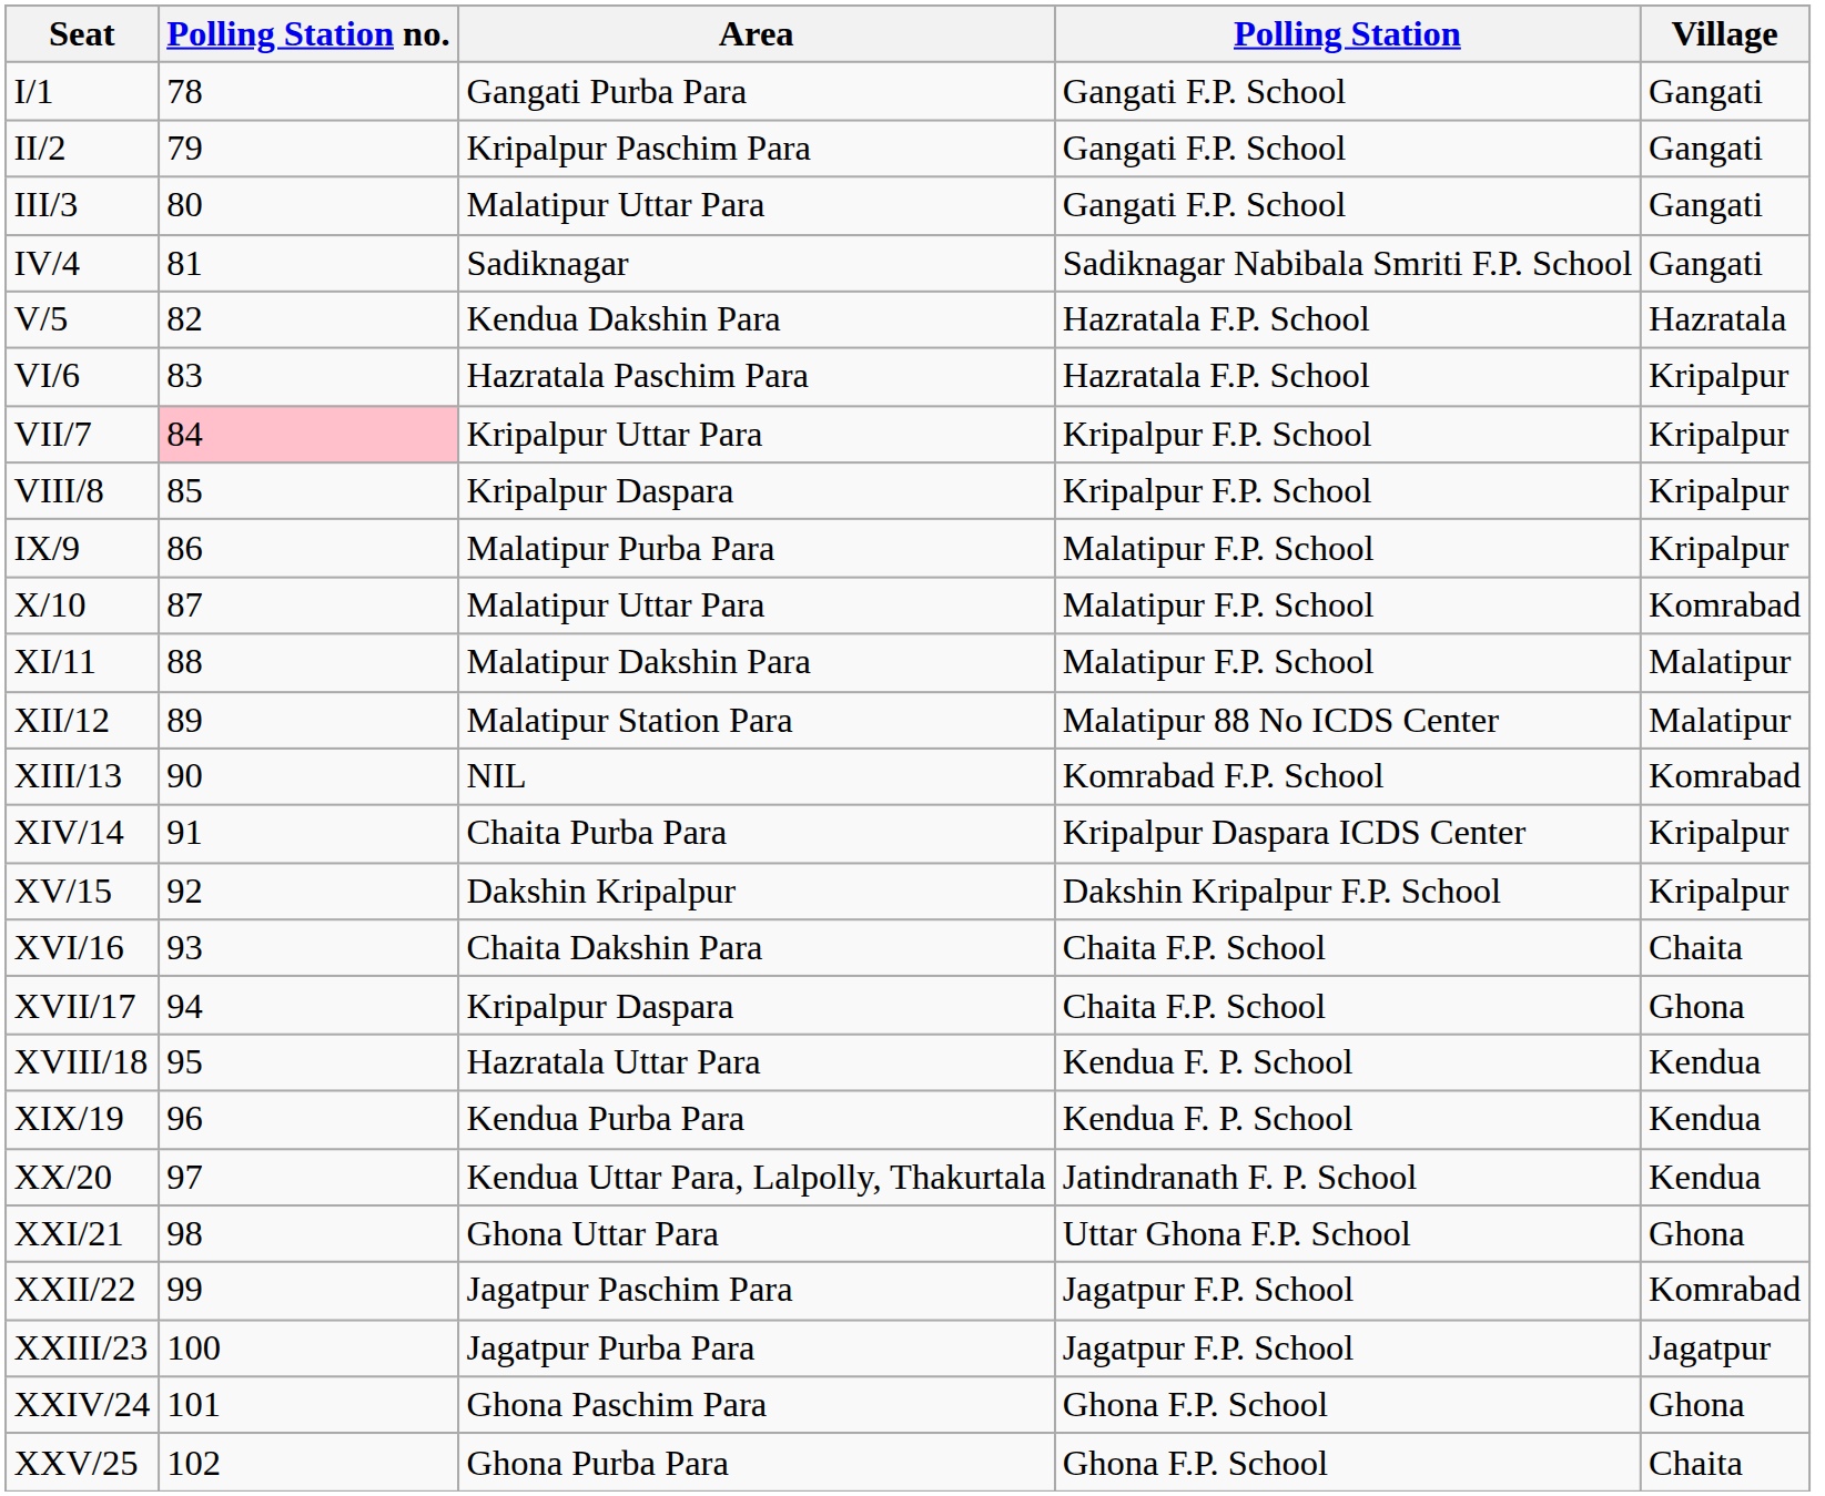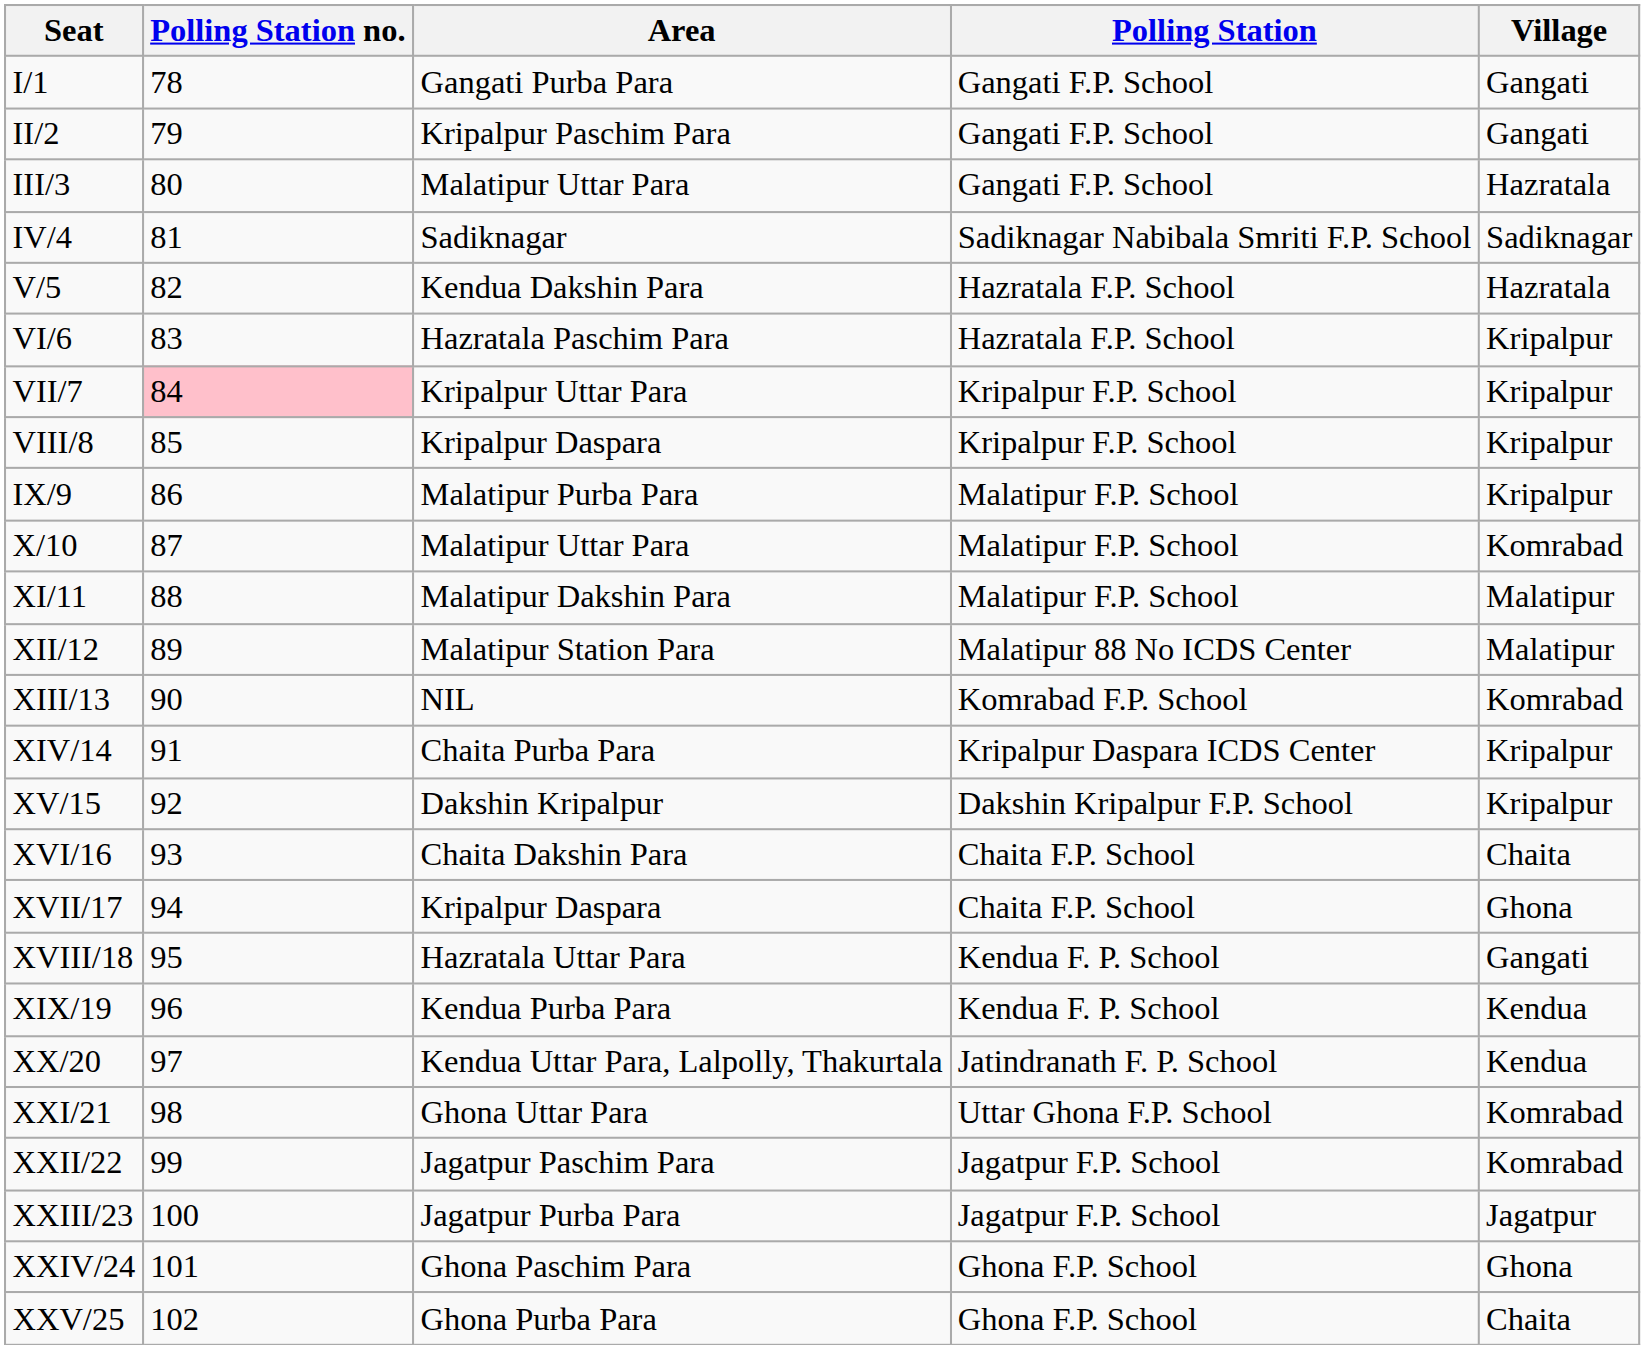III/3 | Village: Gangati -> Hazratala
IV/4 | Village: Gangati -> Sadiknagar
XVIII/18 | Village: Kendua -> Gangati
XXI/21 | Village: Ghona -> Komrabad
